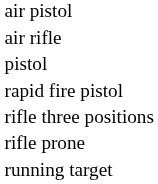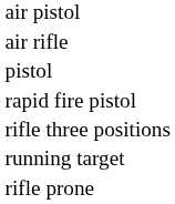rows swapped: rifle prone <-> running target
